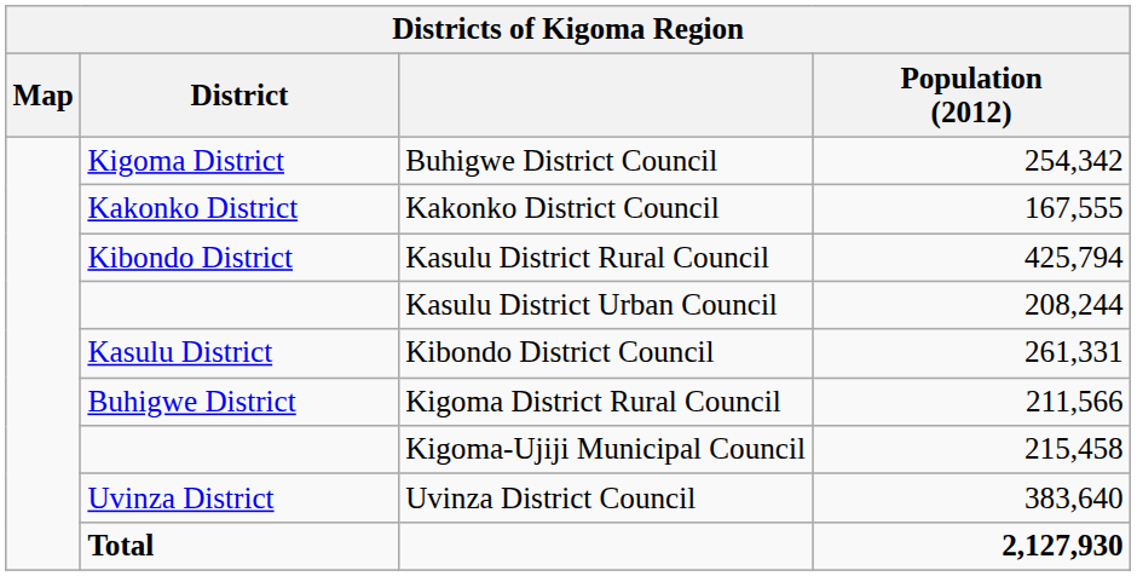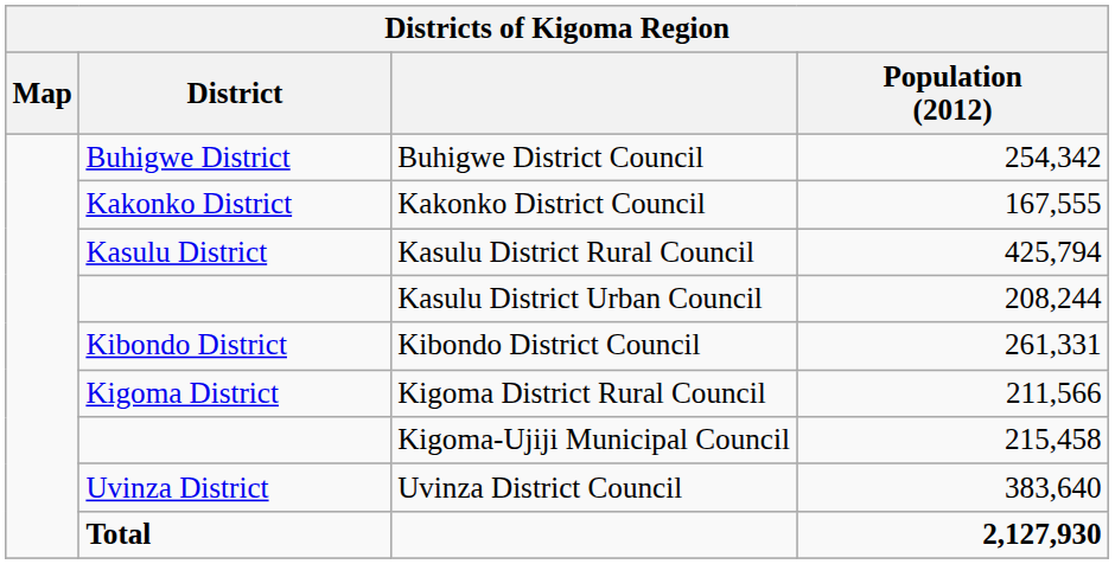Buhigwe District Council | District: Kigoma District -> Buhigwe District
Kasulu District Rural Council | District: Kibondo District -> Kasulu District
Kibondo District Council | District: Kasulu District -> Kibondo District
Kigoma District Rural Council | District: Buhigwe District -> Kigoma District
